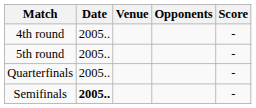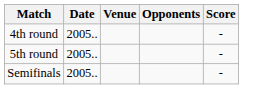- row: Quarterfinals | 2005.. | -
Semifinals | Date: bold -> normal
